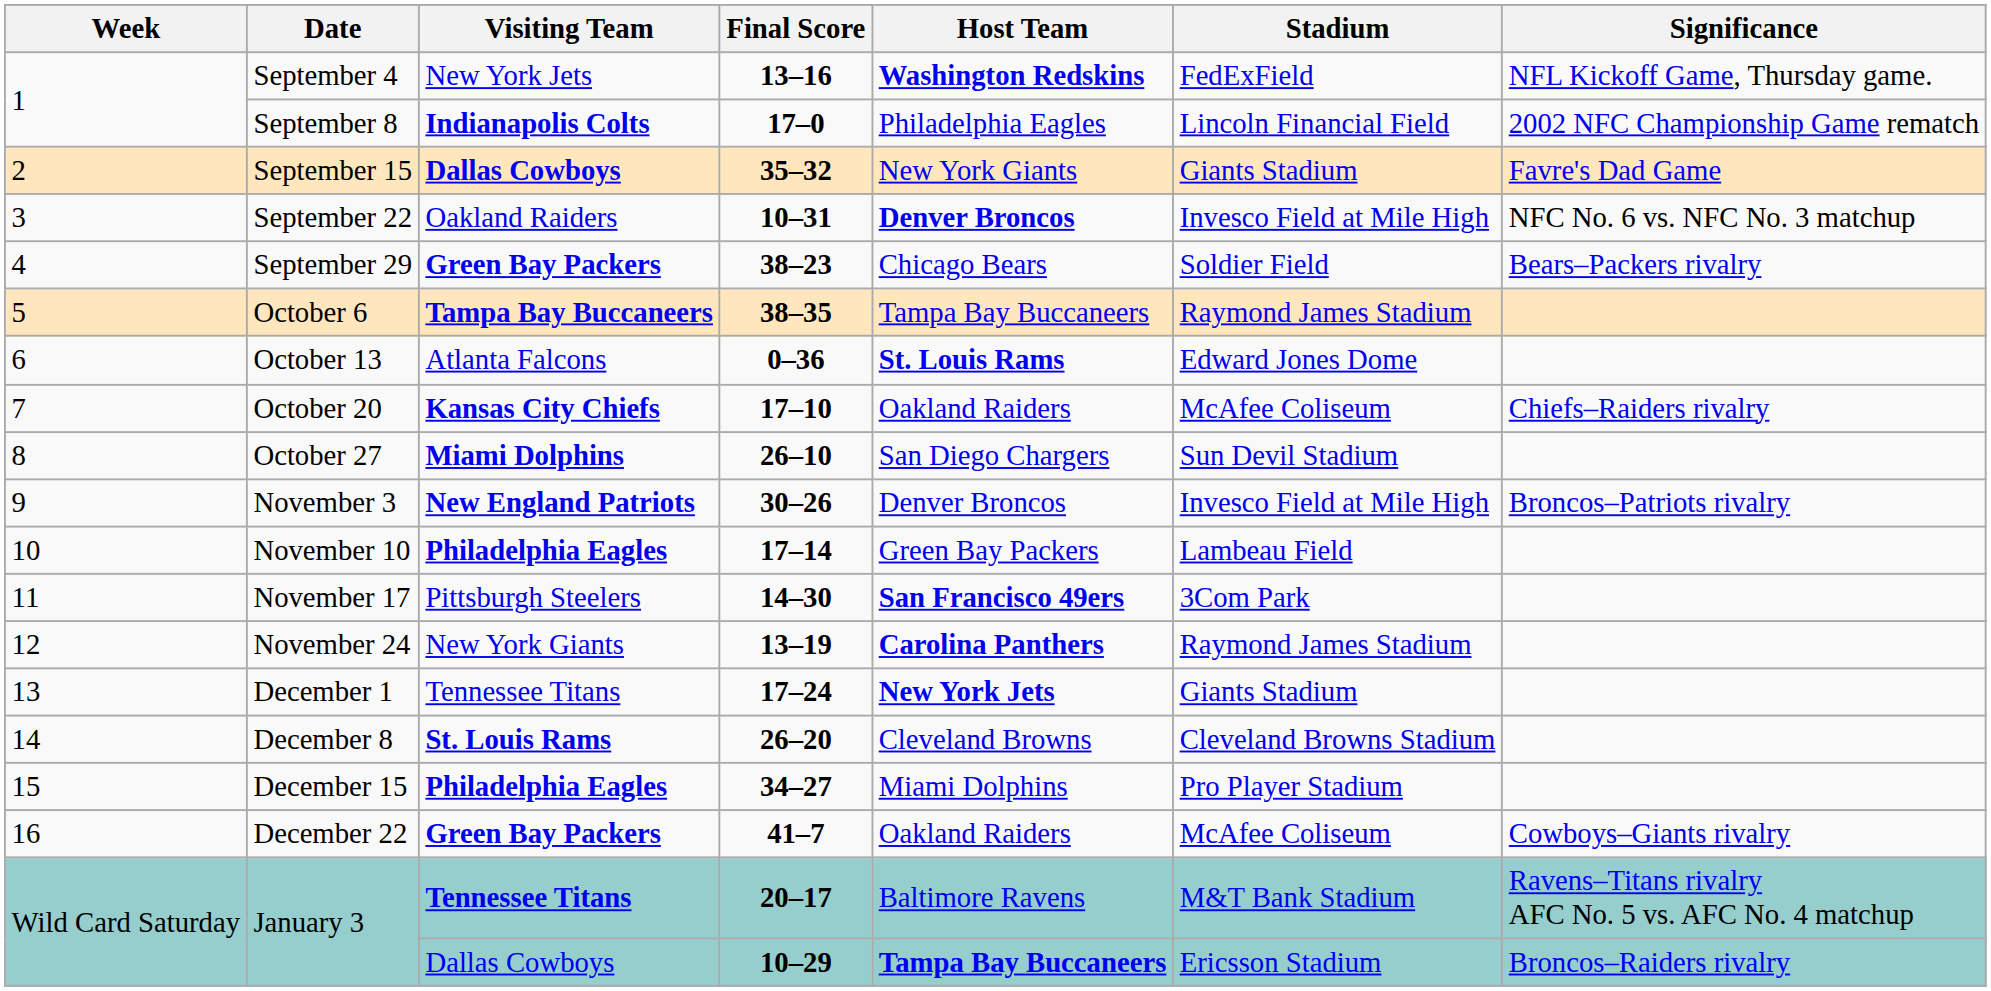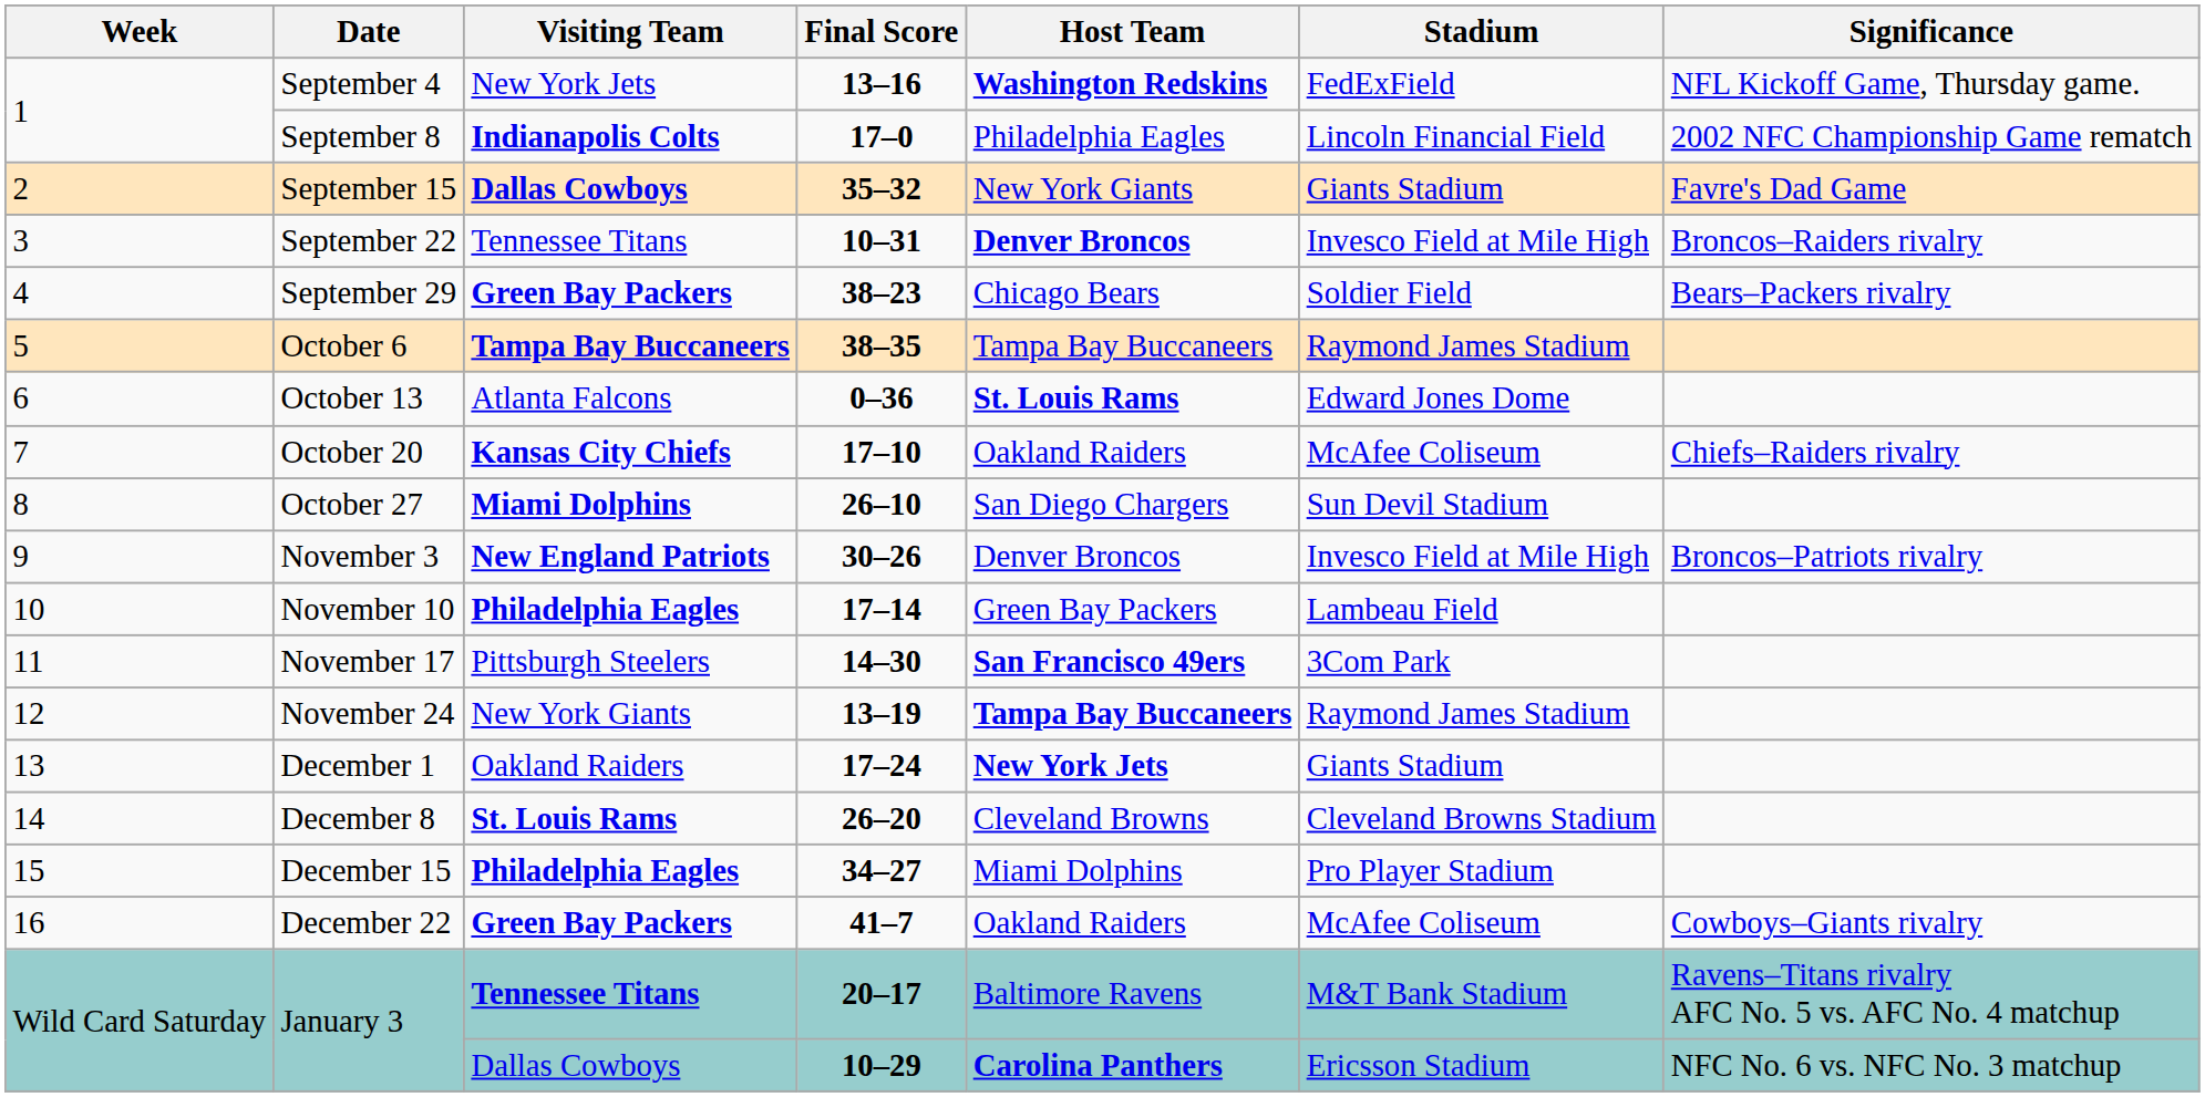September 22 | Visiting Team: Oakland Raiders -> Tennessee Titans
September 22 | Significance: NFC No. 6 vs. NFC No. 3 matchup -> Broncos–Raiders rivalry
November 24 | Host Team: Carolina Panthers -> Tampa Bay Buccaneers
December 1 | Visiting Team: Tennessee Titans -> Oakland Raiders
January 3 / 10–29 | Host Team: Tampa Bay Buccaneers -> Carolina Panthers
January 3 / 10–29 | Significance: Broncos–Raiders rivalry -> NFC No. 6 vs. NFC No. 3 matchup
